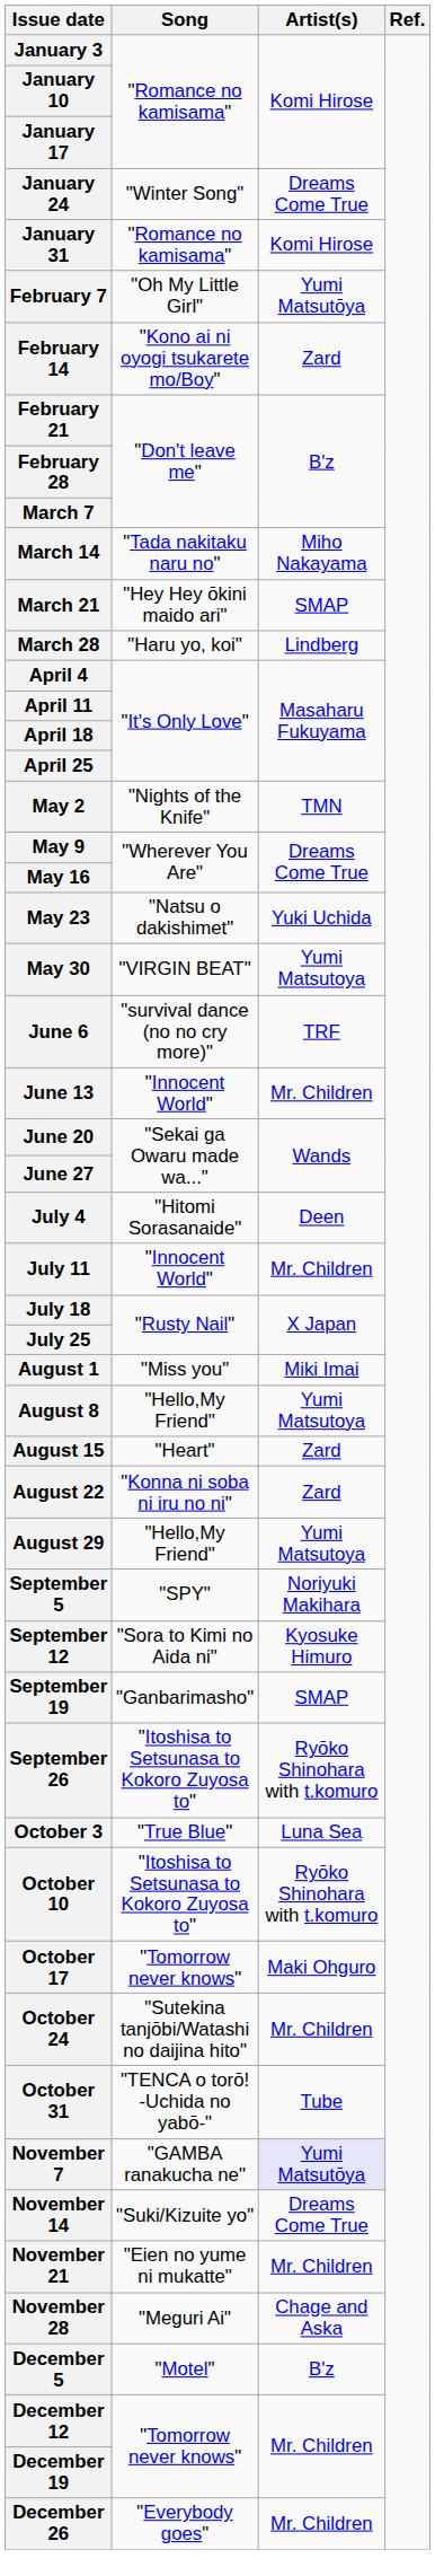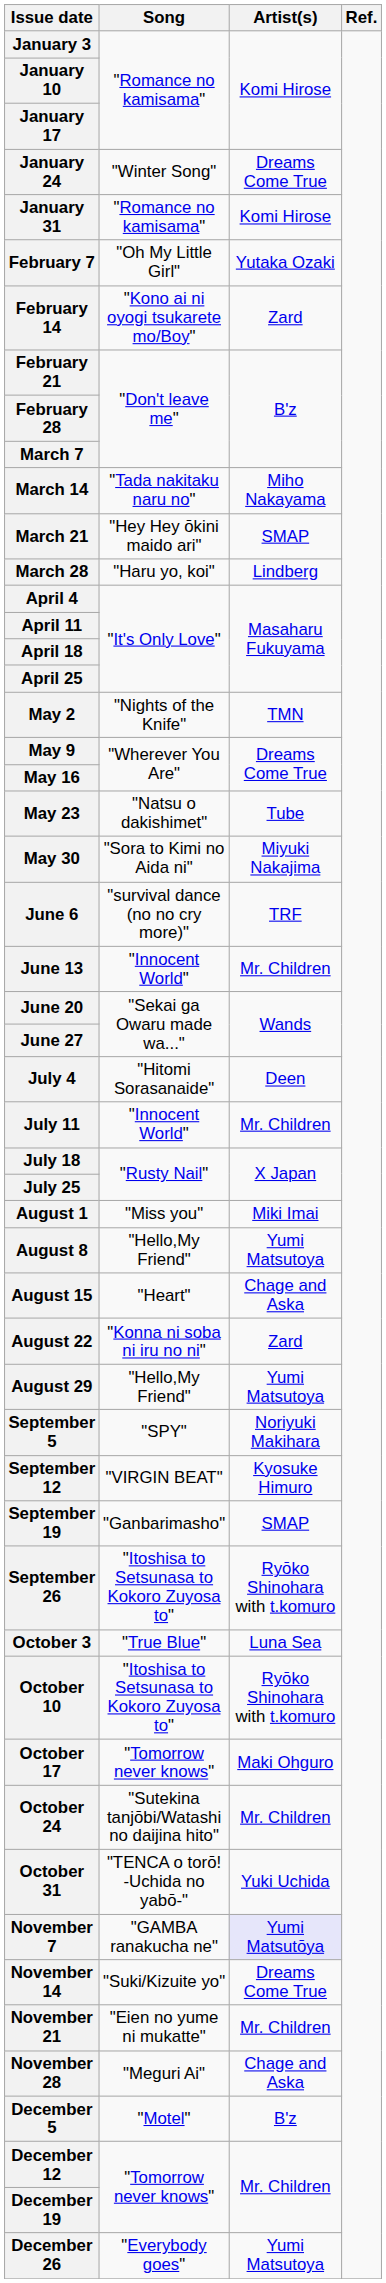February 7 | Artist(s): Yumi Matsutōya -> Yutaka Ozaki
May 23 | Artist(s): Yuki Uchida -> Tube
May 30 | Song: "VIRGIN BEAT" -> "Sora to Kimi no Aida ni"
May 30 | Artist(s): Yumi Matsutoya -> Miyuki Nakajima
August 15 | Artist(s): Zard -> Chage and Aska
September 12 | Song: "Sora to Kimi no Aida ni" -> "VIRGIN BEAT"
October 31 | Artist(s): Tube -> Yuki Uchida
December 26 | Artist(s): Mr. Children -> Yumi Matsutoya
